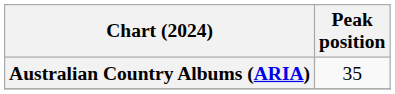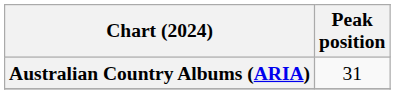Australian Country Albums (ARIA) | Peak position: 35 -> 31
